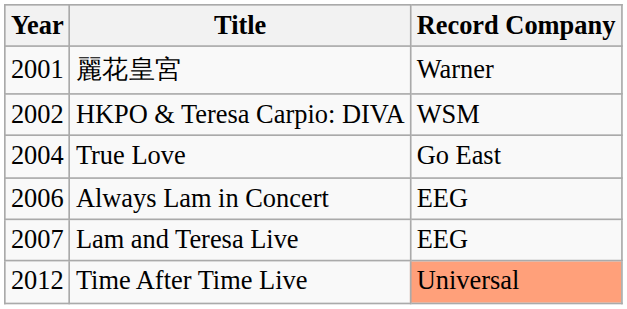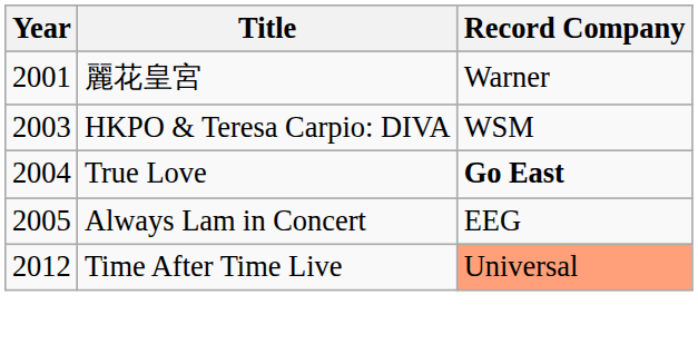HKPO & Teresa Carpio: DIVA | Year: 2002 -> 2003
True Love | Record Company: normal -> bold
Always Lam in Concert | Year: 2006 -> 2005
- row: 2007 | Lam and Teresa Live | EEG
